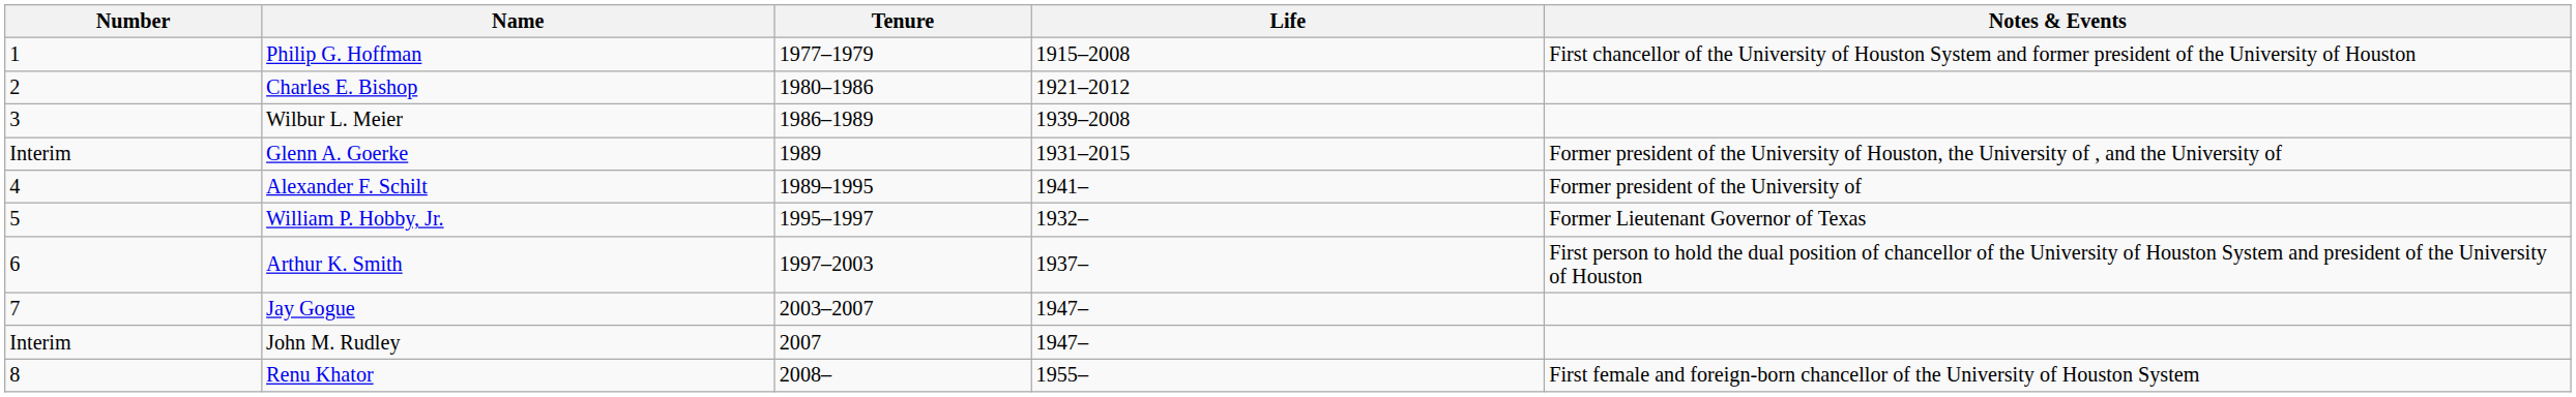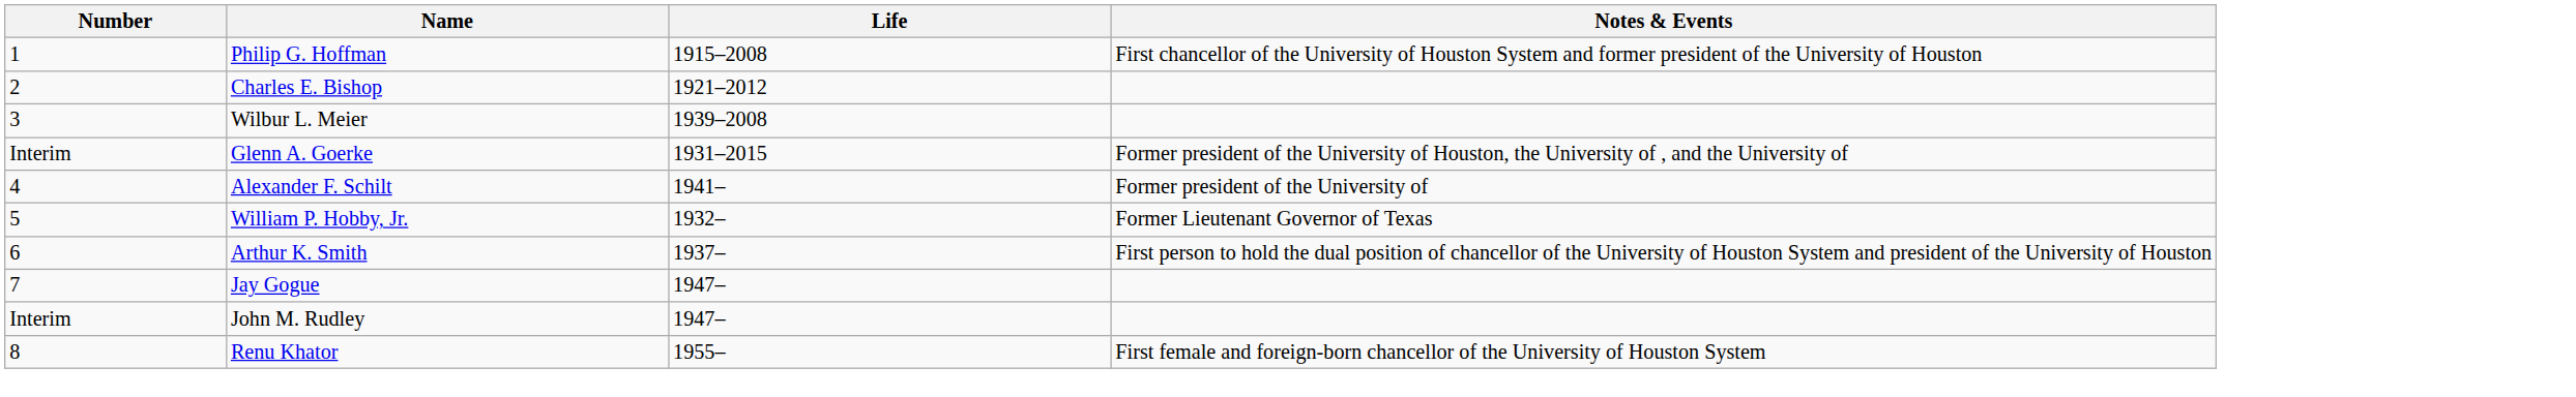- column: Tenure | 1977–1979 | 1980–1986 | 1986–1989 | 1989 | 1989–1995 | 1995–1997 | 1997–2003 | 2003–2007 | 2007 | 2008–
